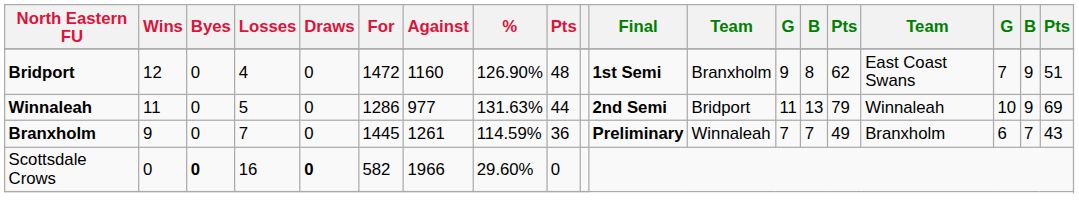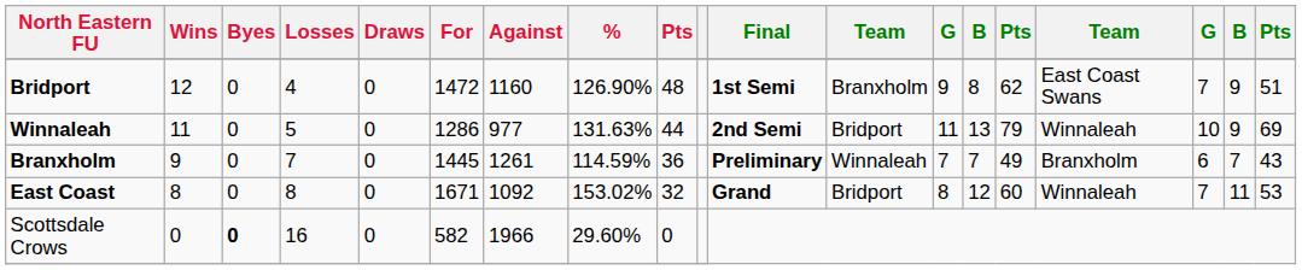+ row: East Coast | 8 | 0 | 8 | 0 | 1671 | 1092 | 153.02% | 32 | Grand | Bridport | 8 | 12 | 60 | Winnaleah | 7 | 11 | 53
Scottsdale Crows | Draws: bold -> normal
